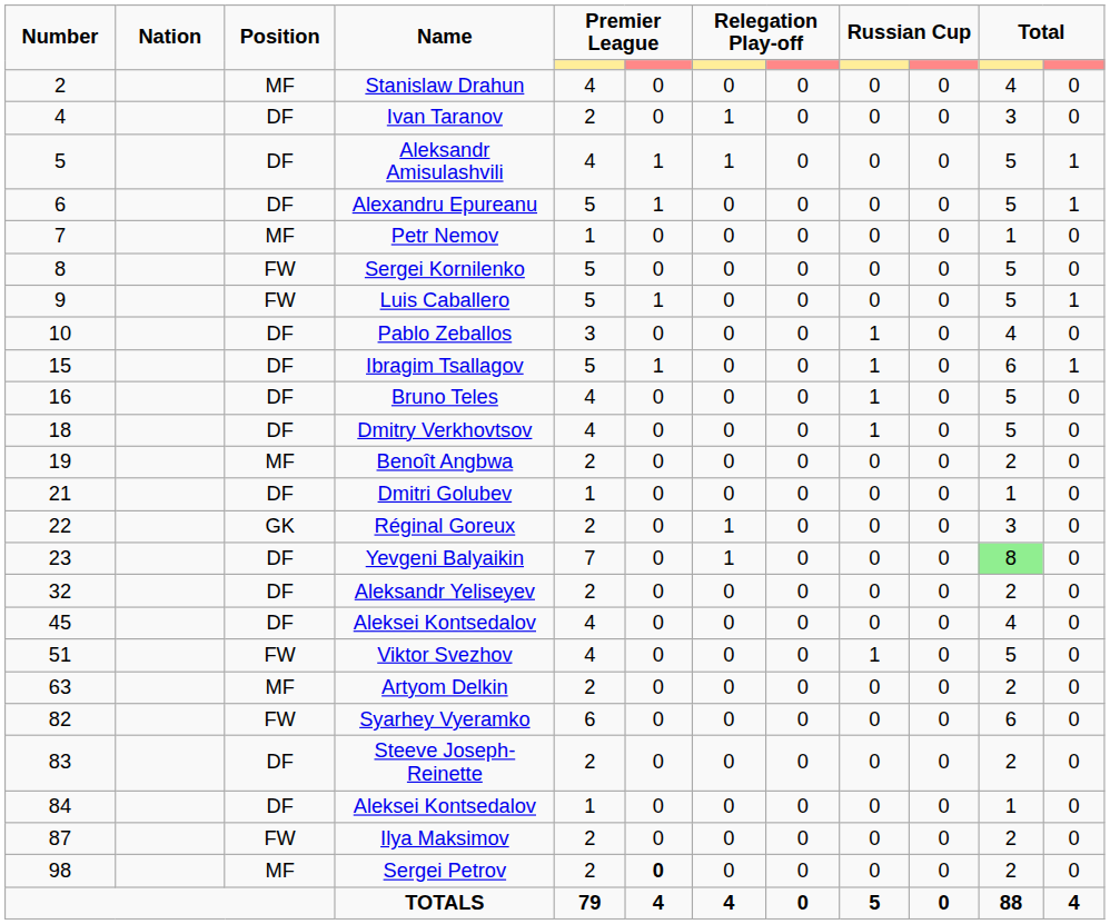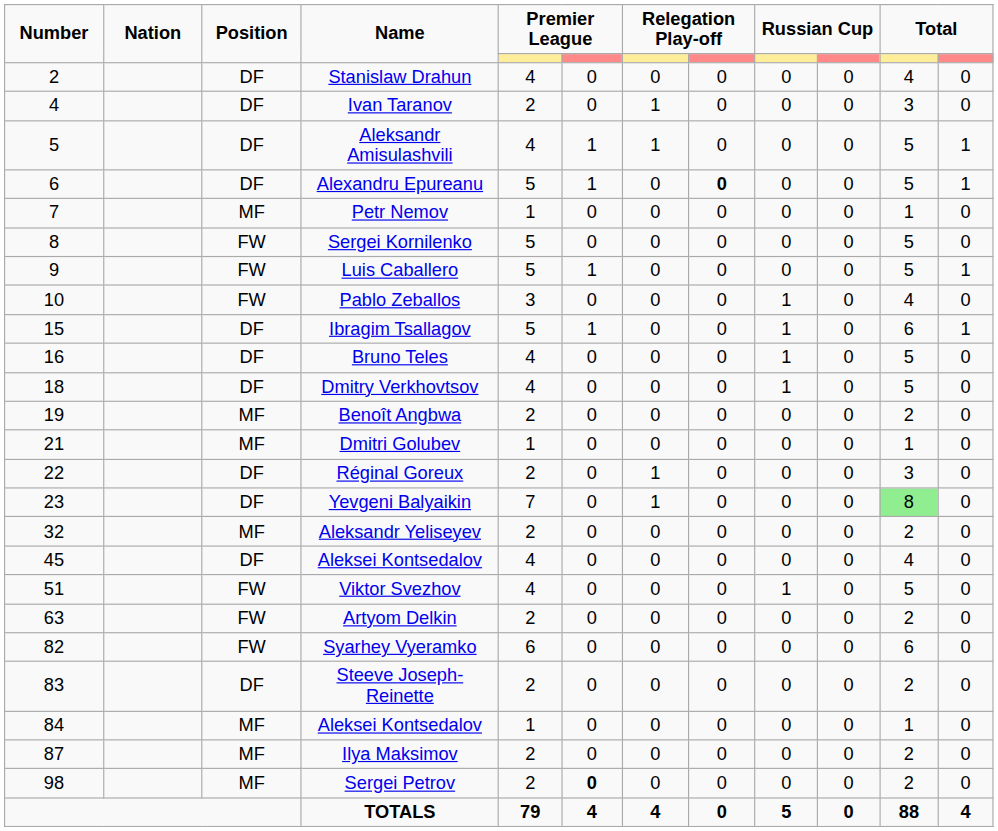Stanislaw Drahun | Position: MF -> DF
Alexandru Epureanu | column 8: normal -> bold
Pablo Zeballos | Position: DF -> FW
Dmitri Golubev | Position: DF -> MF
Réginal Goreux | Position: GK -> DF
Aleksandr Yeliseyev | Position: DF -> MF
Artyom Delkin | Position: MF -> FW
84 / Aleksei Kontsedalov | Position: DF -> MF
Ilya Maksimov | Position: FW -> MF
